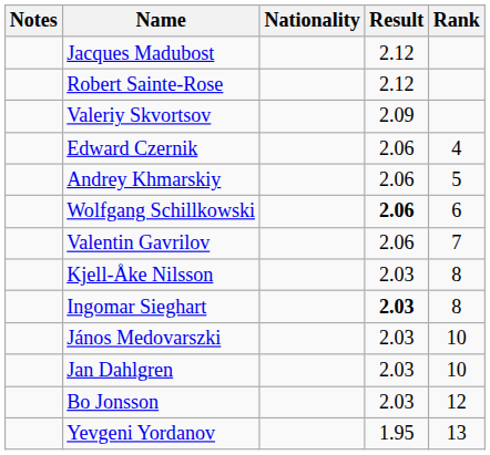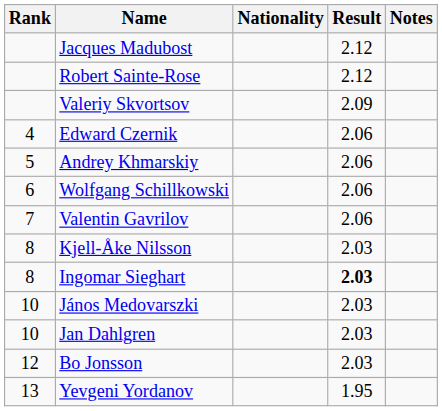columns swapped: Rank <-> Notes
Wolfgang Schillkowski | Result: bold -> normal
